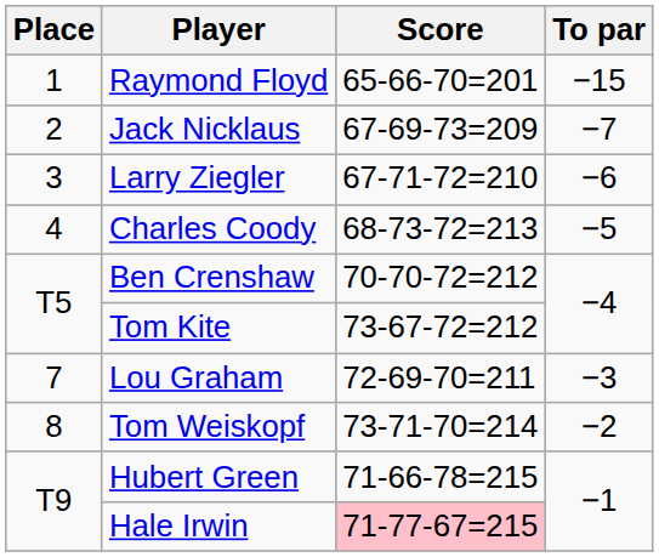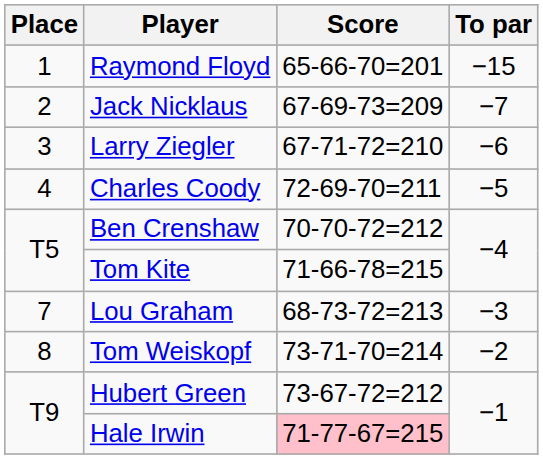Charles Coody | Score: 68-73-72=213 -> 72-69-70=211
Tom Kite | Score: 73-67-72=212 -> 71-66-78=215
Lou Graham | Score: 72-69-70=211 -> 68-73-72=213
Hubert Green | Score: 71-66-78=215 -> 73-67-72=212
